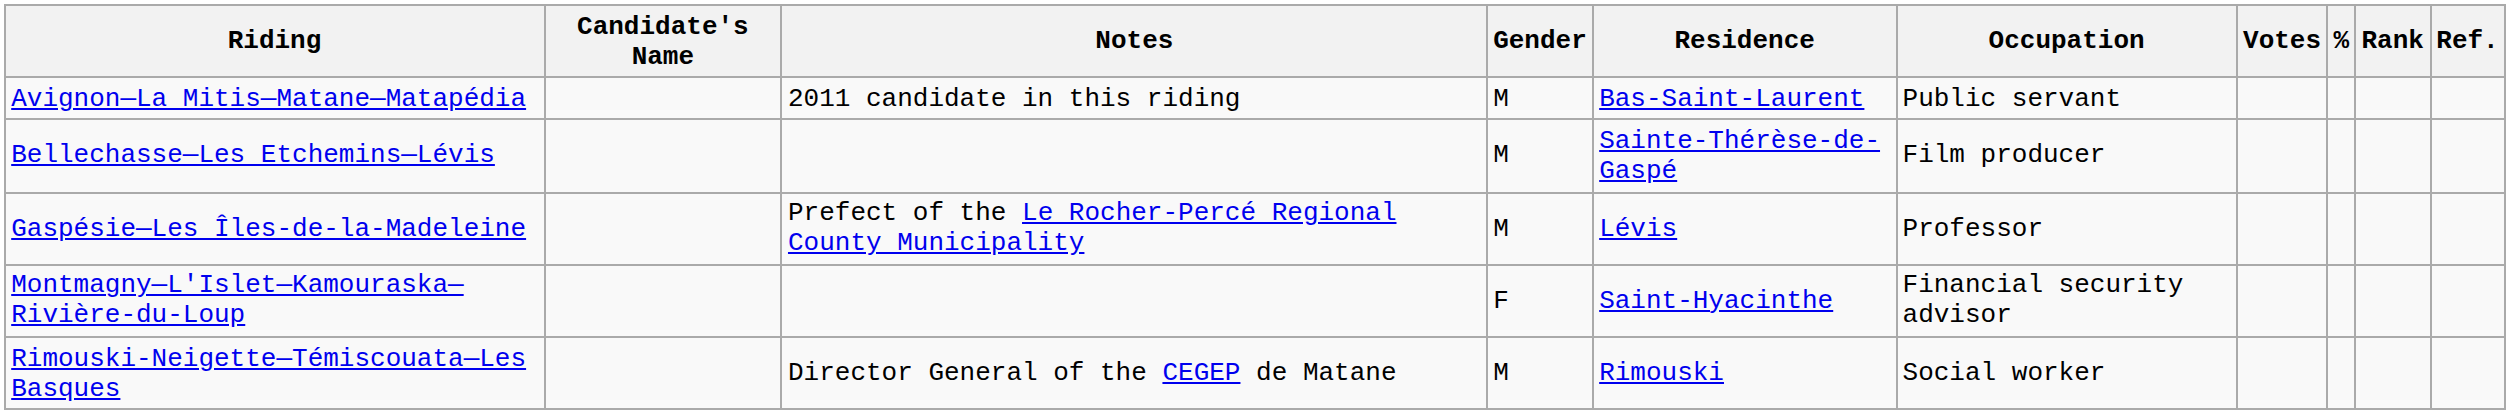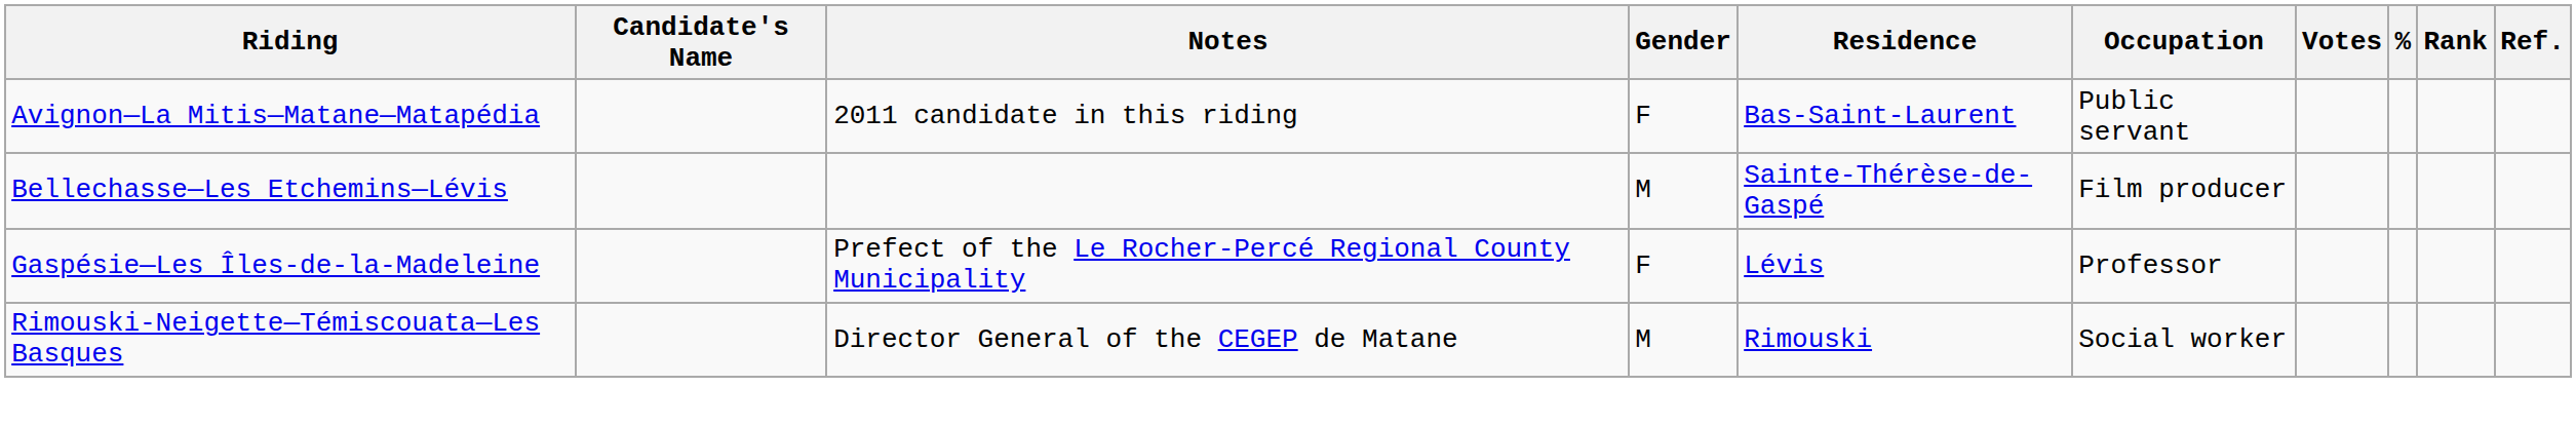Avignon—La Mitis—Matane—Matapédia | Gender: M -> F
Gaspésie—Les Îles-de-la-Madeleine | Gender: M -> F
- row: Montmagny—L'Islet—Kamouraska—Rivière-du-Loup | F | Saint-Hyacinthe | Financial security advisor
